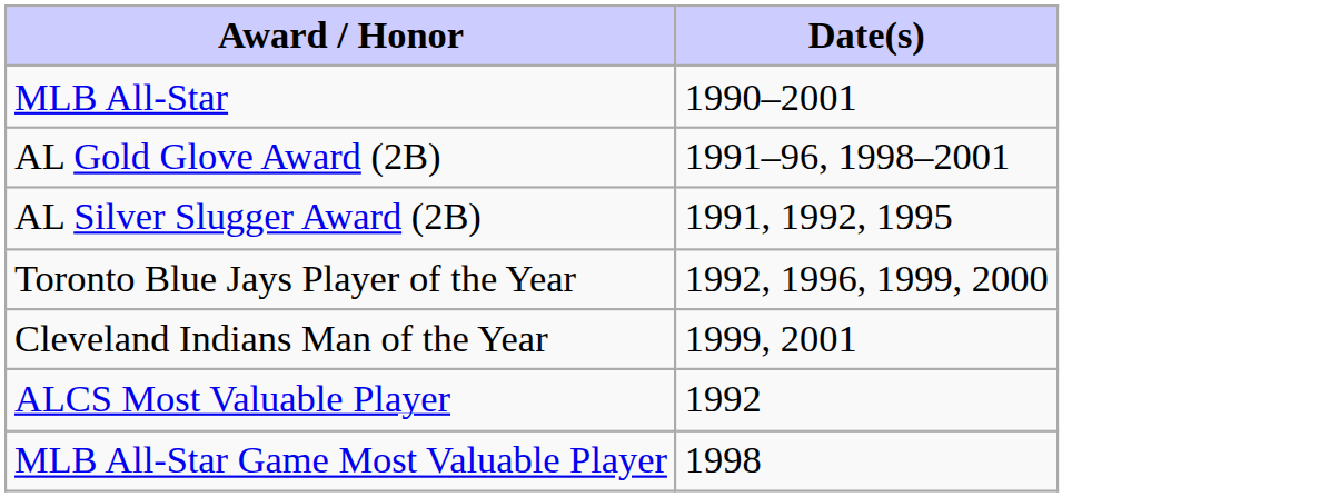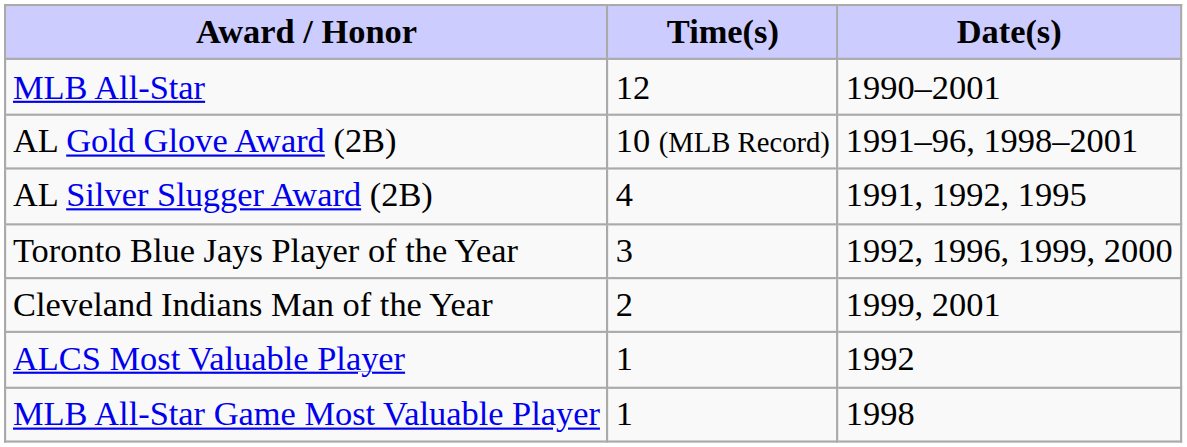+ column: Time(s) | 12 | 10 (MLB Record) | 4 | 3 | 2 | 1 | 1
